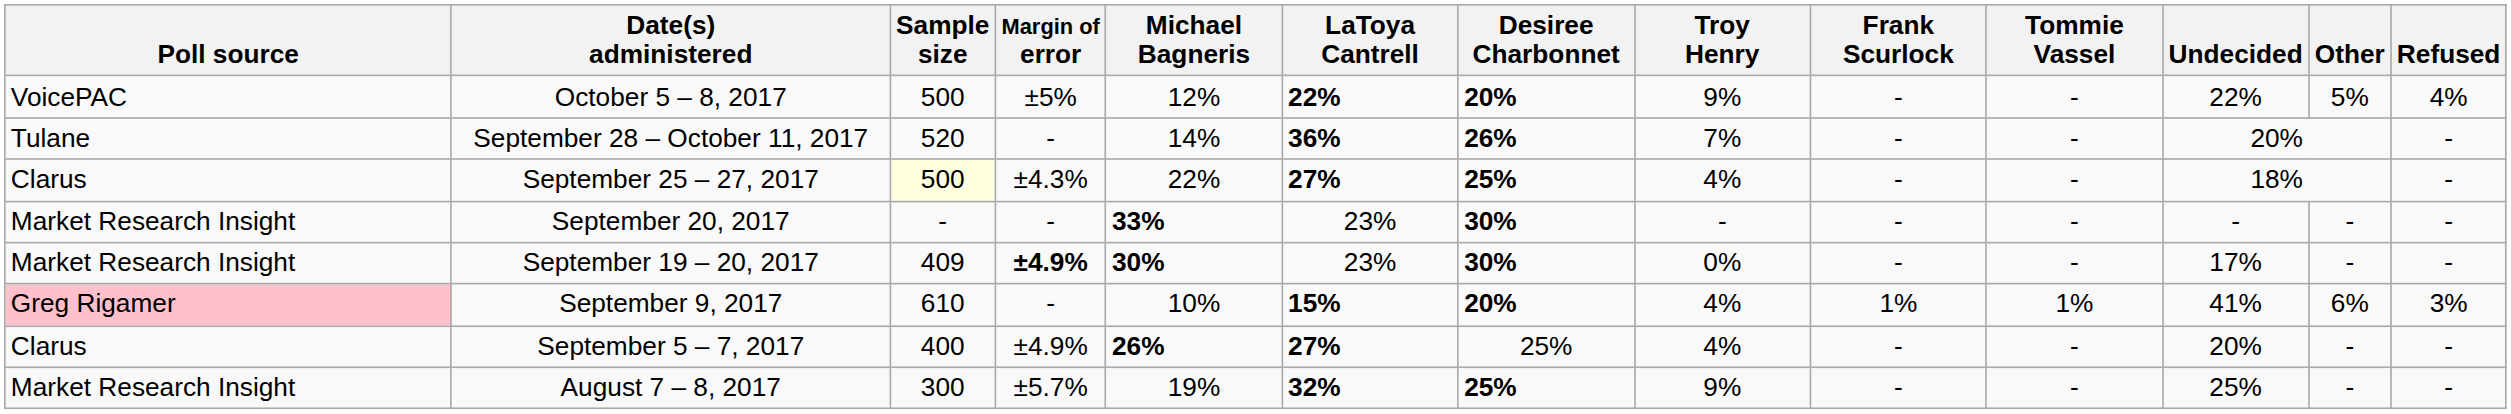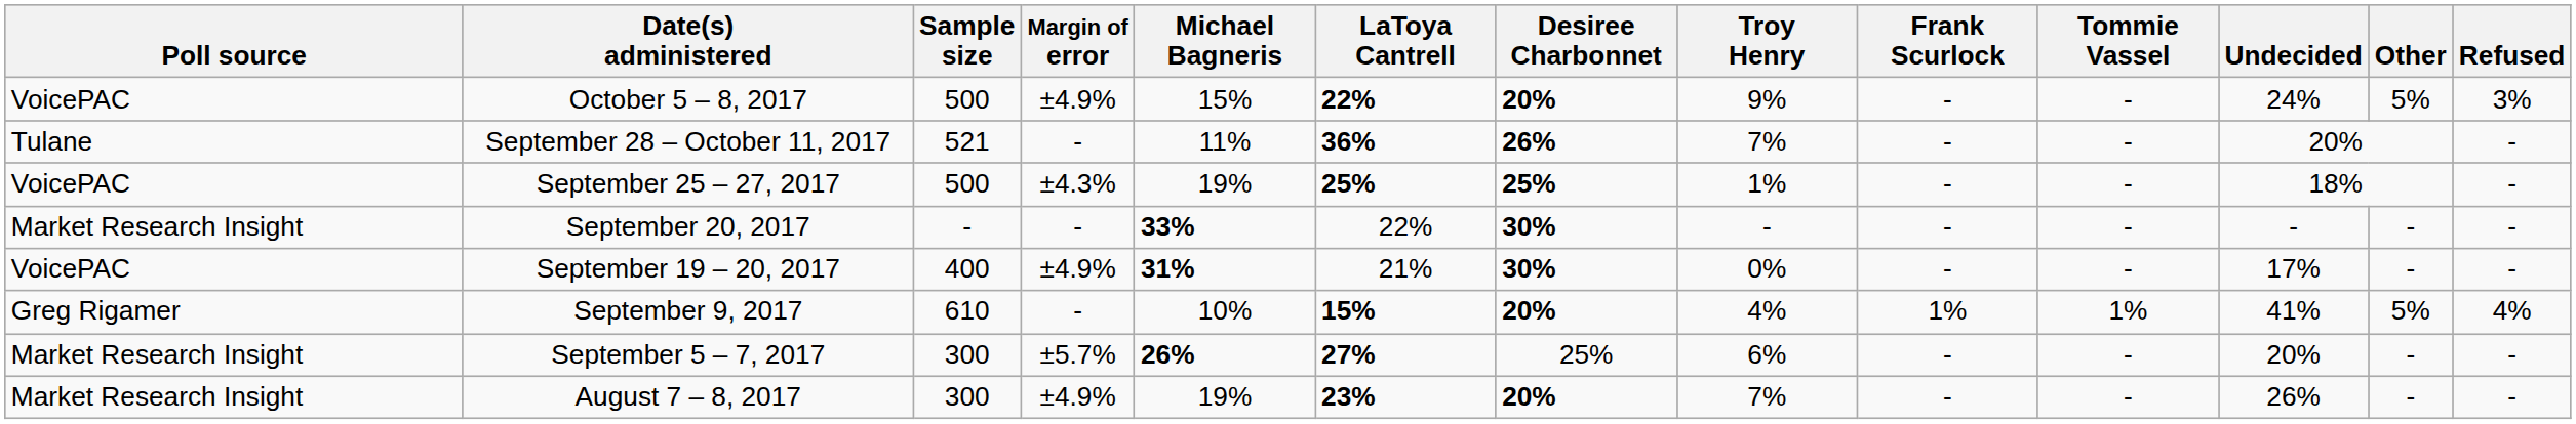October 5 – 8, 2017 | Margin of error: ±5% -> ±4.9%
October 5 – 8, 2017 | Michael Bagneris: 12% -> 15%
October 5 – 8, 2017 | Undecided: 22% -> 24%
October 5 – 8, 2017 | Refused: 4% -> 3%
September 28 – October 11, 2017 | Sample size: 520 -> 521
September 28 – October 11, 2017 | Michael Bagneris: 14% -> 11%
September 25 – 27, 2017 | Poll source: Clarus -> VoicePAC
September 25 – 27, 2017 | Sample size: lightyellow background -> no background
September 25 – 27, 2017 | Michael Bagneris: 22% -> 19%
September 25 – 27, 2017 | LaToya Cantrell: 27% -> 25%
September 25 – 27, 2017 | Troy Henry: 4% -> 1%
September 20, 2017 | LaToya Cantrell: 23% -> 22%
September 19 – 20, 2017 | Poll source: Market Research Insight -> VoicePAC
September 19 – 20, 2017 | Sample size: 409 -> 400
September 19 – 20, 2017 | Margin of error: bold -> normal
September 19 – 20, 2017 | Michael Bagneris: 30% -> 31%
September 19 – 20, 2017 | LaToya Cantrell: 23% -> 21%
September 9, 2017 | Poll source: pink background -> no background
September 9, 2017 | Other: 6% -> 5%
September 9, 2017 | Refused: 3% -> 4%
September 5 – 7, 2017 | Poll source: Clarus -> Market Research Insight
September 5 – 7, 2017 | Sample size: 400 -> 300
September 5 – 7, 2017 | Margin of error: ±4.9% -> ±5.7%
September 5 – 7, 2017 | Troy Henry: 4% -> 6%
August 7 – 8, 2017 | Margin of error: ±5.7% -> ±4.9%
August 7 – 8, 2017 | LaToya Cantrell: 32% -> 23%
August 7 – 8, 2017 | Desiree Charbonnet: 25% -> 20%
August 7 – 8, 2017 | Troy Henry: 9% -> 7%
August 7 – 8, 2017 | Undecided: 25% -> 26%
